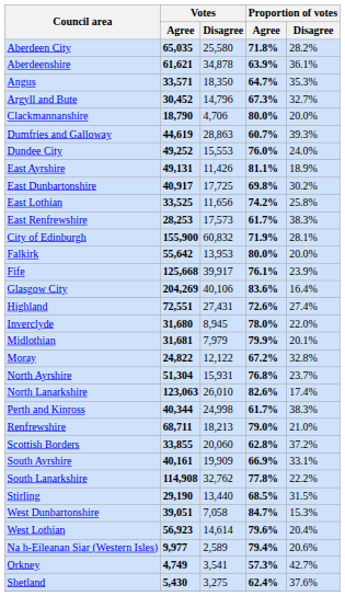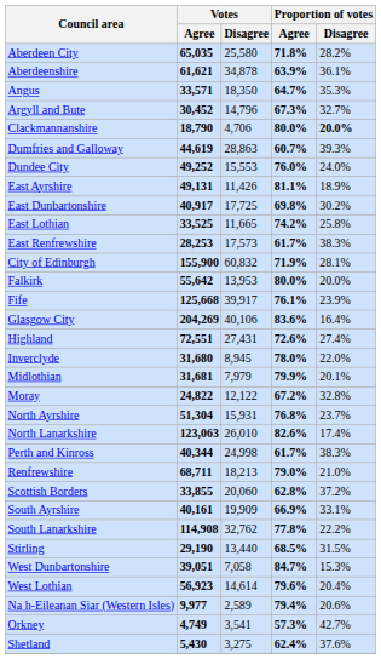Clackmannanshire | Proportion of votes / Disagree: normal -> bold
East Lothian | Votes / Disagree: 11,656 -> 11,665
